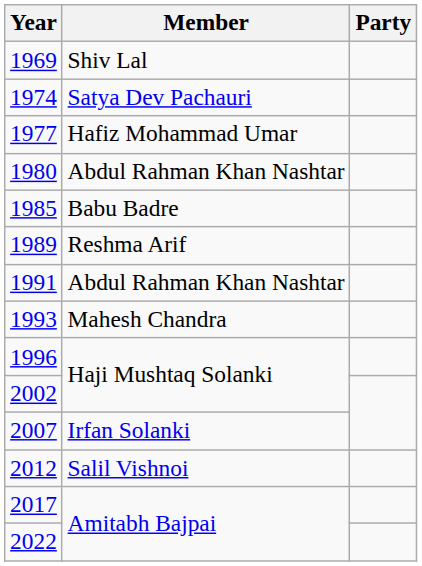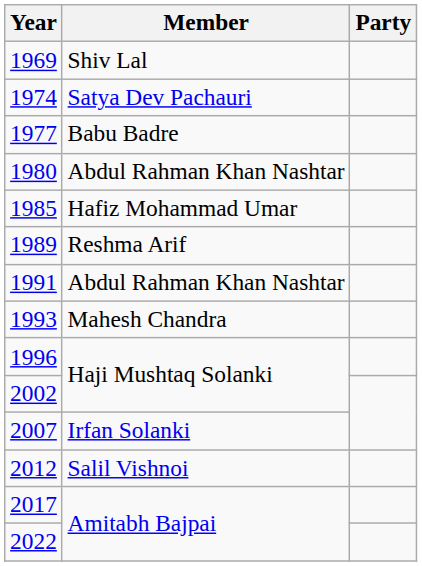1977 | Member: Hafiz Mohammad Umar -> Babu Badre
1985 | Member: Babu Badre -> Hafiz Mohammad Umar
